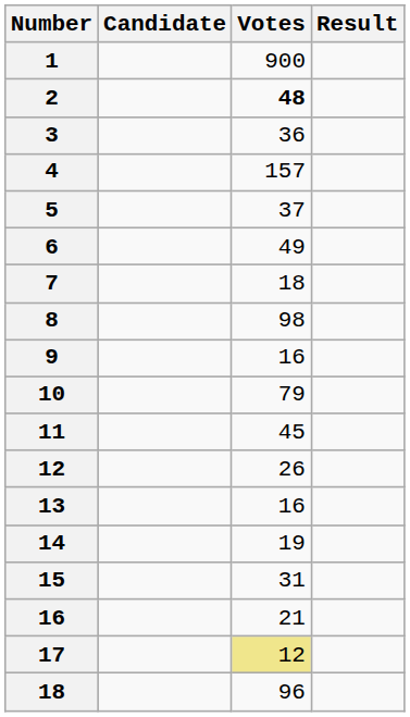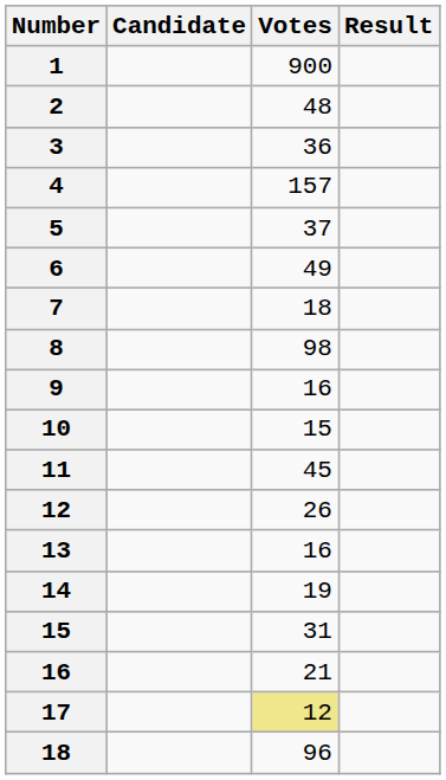2 | Votes: bold -> normal
10 | Votes: 79 -> 15
